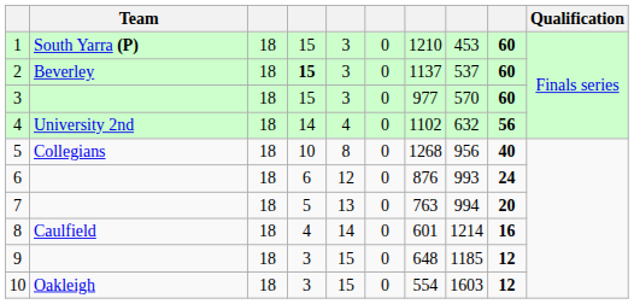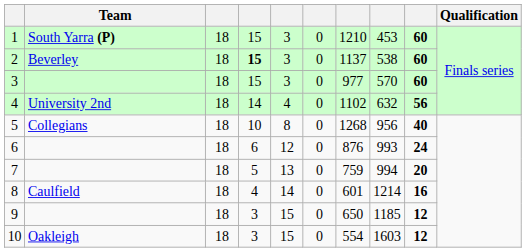2 | column 8: 537 -> 538
7 | column 7: 763 -> 759
9 | column 7: 648 -> 650
